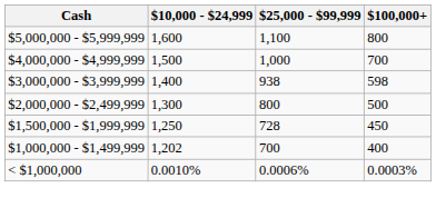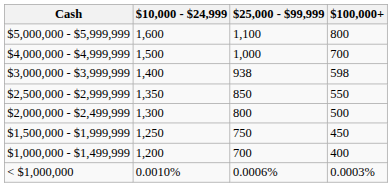+ row: $2,500,000 - $2,999,999 | 1,350 | 850 | 550
$1,500,000 - $1,999,999 | $25,000 - $99,999: 728 -> 750
$1,000,000 - $1,499,999 | $10,000 - $24,999: 1,202 -> 1,200
